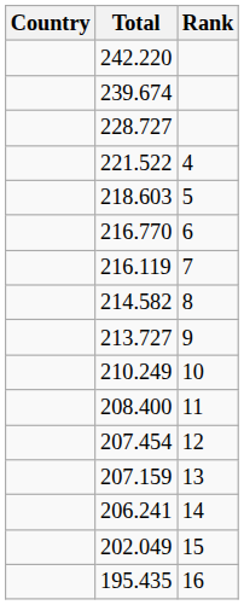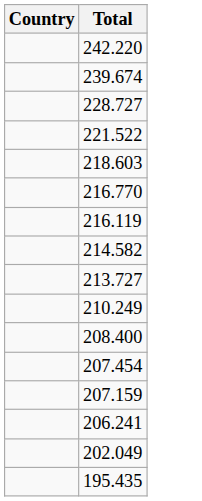- column: Rank | 4 | 5 | 6 | 7 | 8 | 9 | 10 | 11 | 12 | 13 | 14 | 15 | 16
